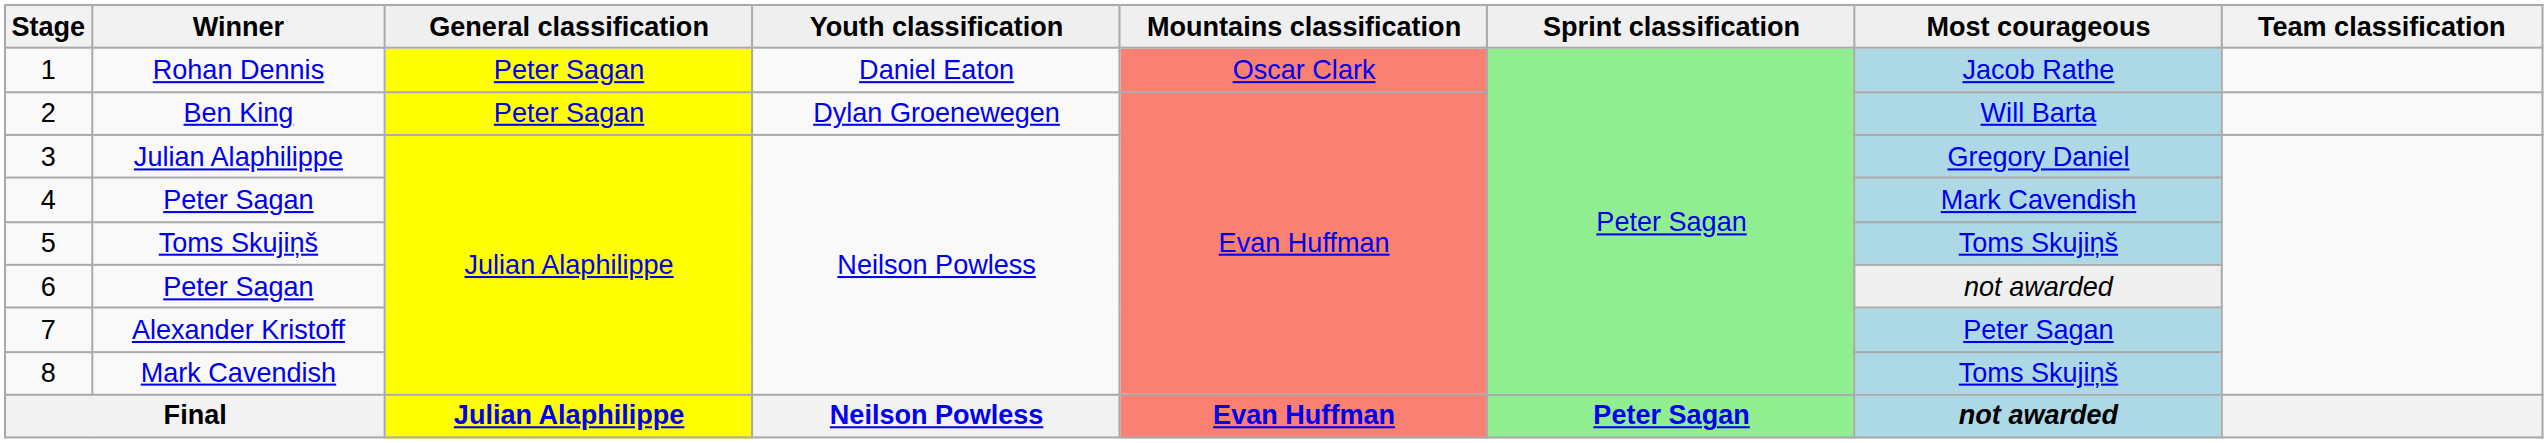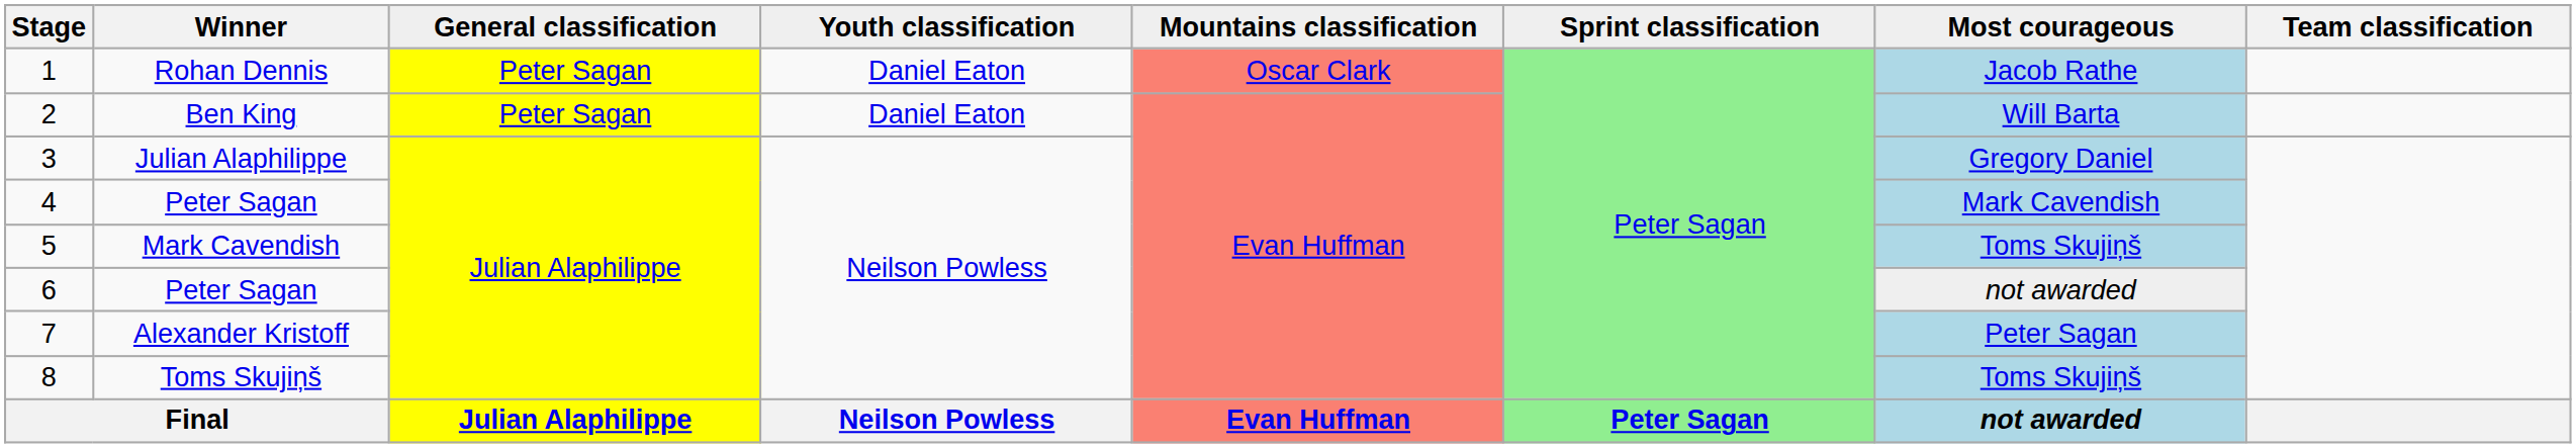2 | Youth classification: Dylan Groenewegen -> Daniel Eaton
5 | Winner: Toms Skujiņš -> Mark Cavendish
8 | Winner: Mark Cavendish -> Toms Skujiņš
